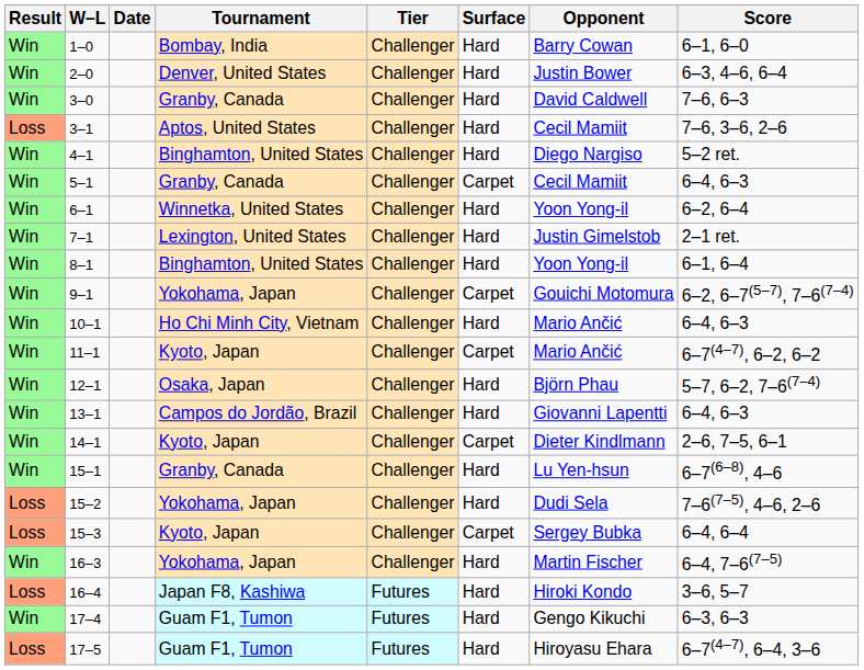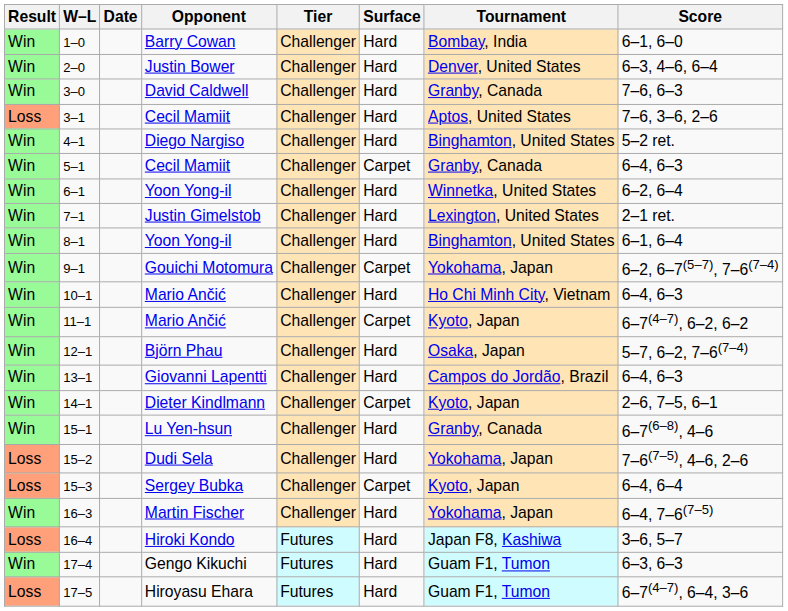columns swapped: Tournament <-> Opponent
